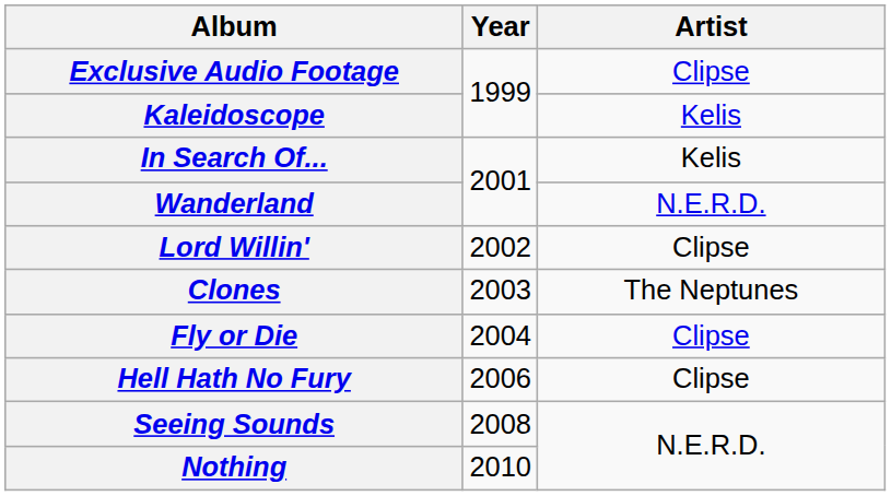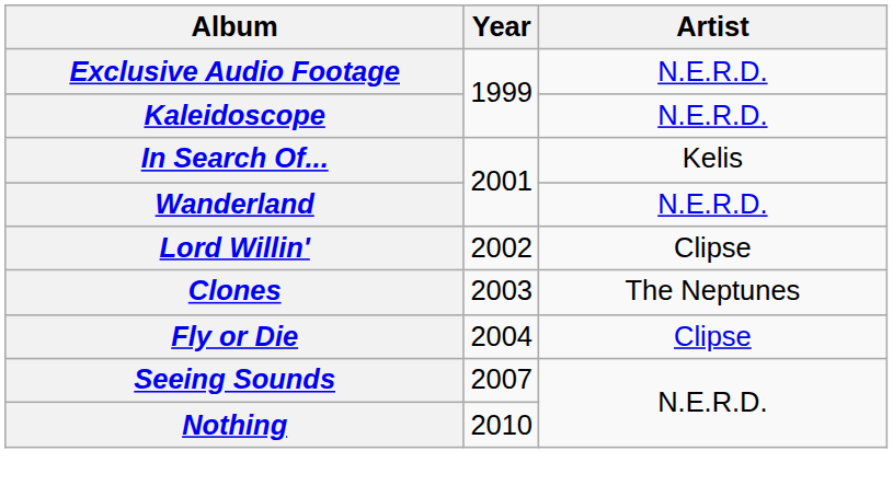Exclusive Audio Footage | Artist: Clipse -> N.E.R.D.
Kaleidoscope | Artist: Kelis -> N.E.R.D.
- row: Hell Hath No Fury | 2006 | Clipse
Seeing Sounds | Year: 2008 -> 2007
